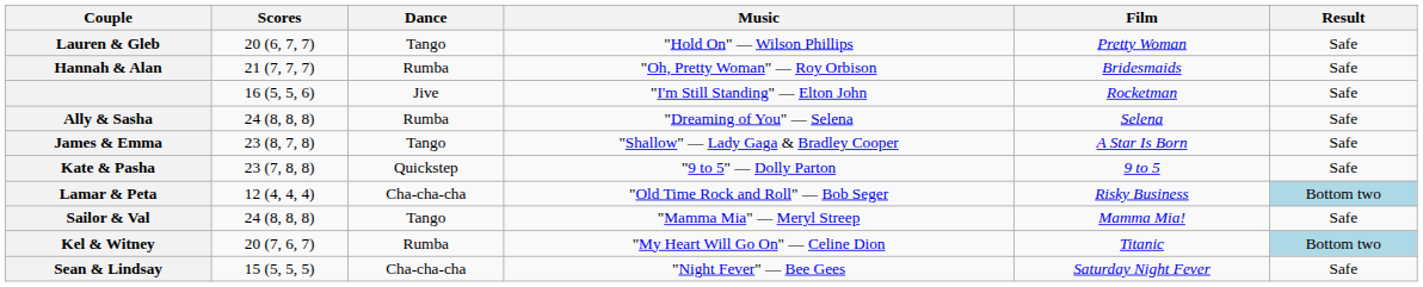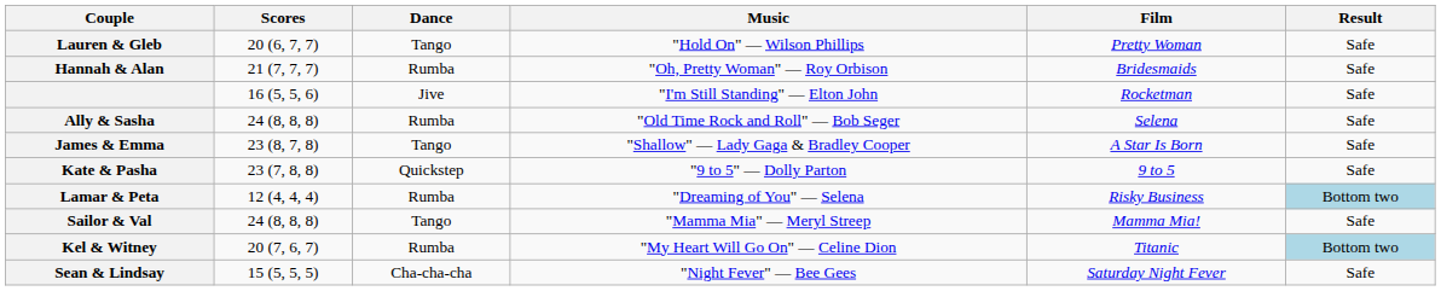Ally & Sasha | Music: "Dreaming of You" — Selena -> "Old Time Rock and Roll" — Bob Seger
Lamar & Peta | Dance: Cha-cha-cha -> Rumba
Lamar & Peta | Music: "Old Time Rock and Roll" — Bob Seger -> "Dreaming of You" — Selena
